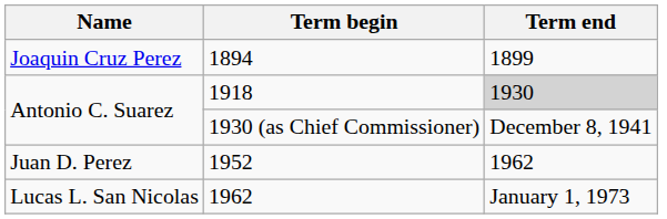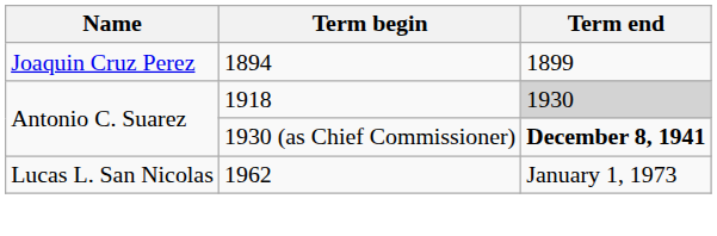1930 (as Chief Commissioner) | Term end: normal -> bold
- row: Juan D. Perez | 1952 | 1962
